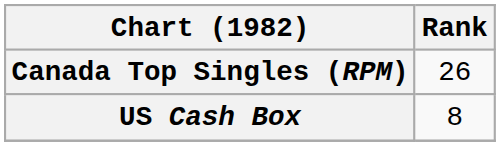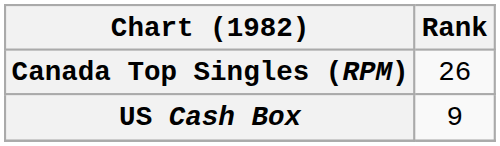US Cash Box | Rank: 8 -> 9
